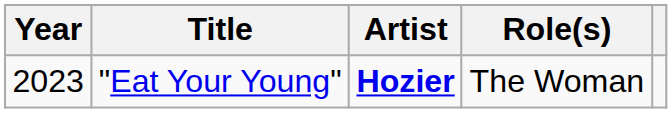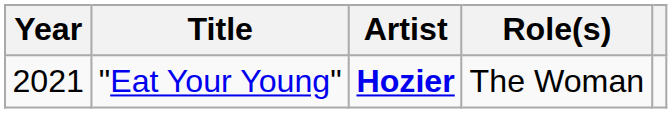"Eat Your Young" | Year: 2023 -> 2021
